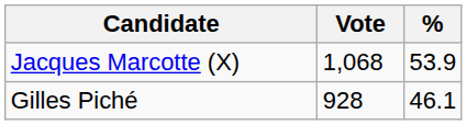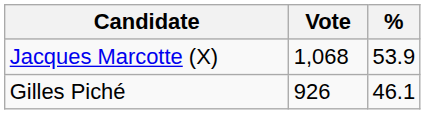Gilles Piché | Vote: 928 -> 926
